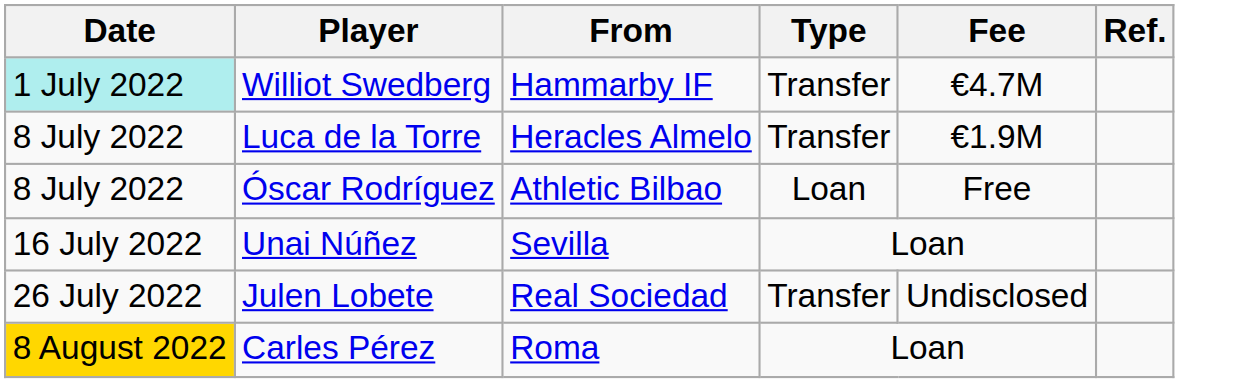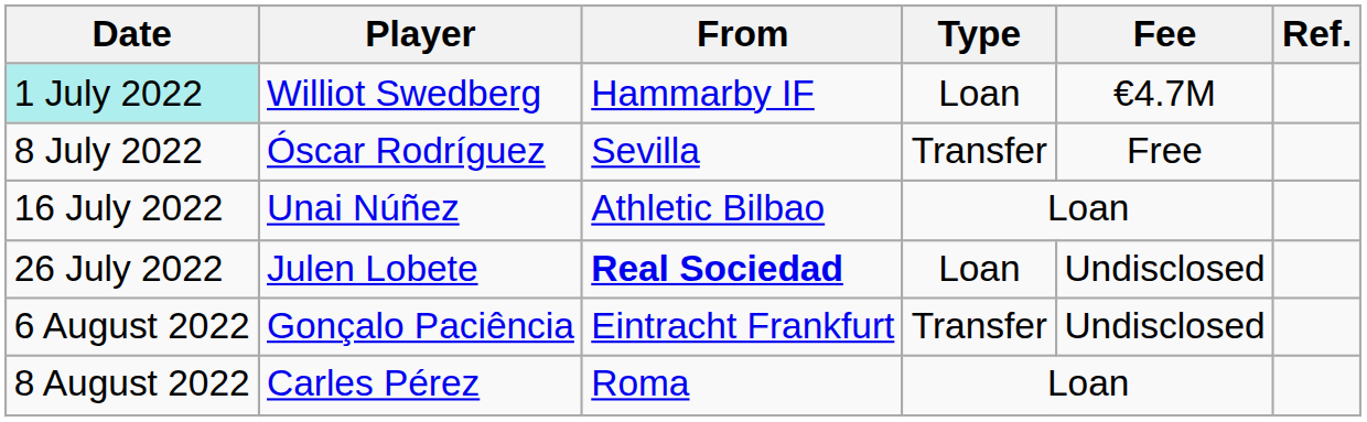Williot Swedberg | Type: Transfer -> Loan
- row: 8 July 2022 | Luca de la Torre | Heracles Almelo | Transfer | €1.9M
Óscar Rodríguez | From: Athletic Bilbao -> Sevilla
Óscar Rodríguez | Type: Loan -> Transfer
Unai Núñez | From: Sevilla -> Athletic Bilbao
Julen Lobete | From: normal -> bold
Julen Lobete | Type: Transfer -> Loan
+ row: 6 August 2022 | Gonçalo Paciência | Eintracht Frankfurt | Transfer | Undisclosed
Carles Pérez | Date: gold background -> no background
